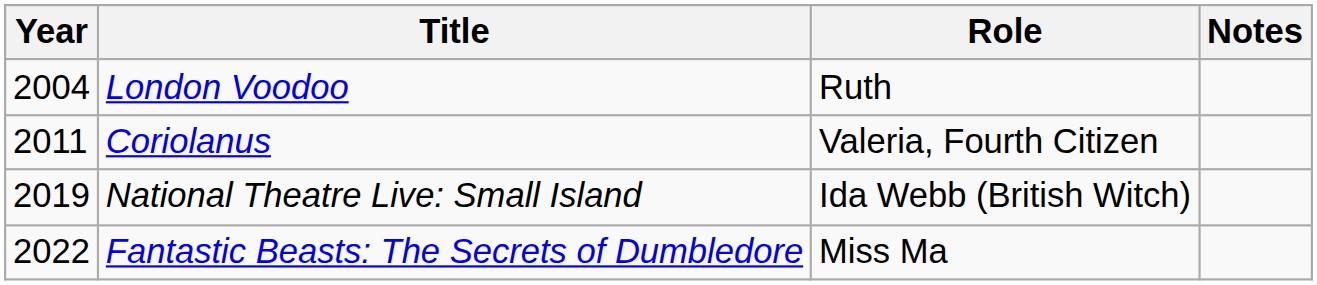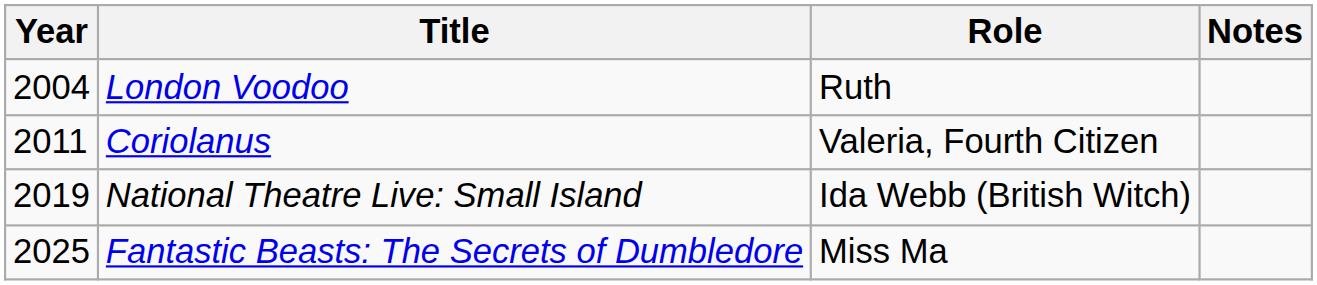Fantastic Beasts: The Secrets of Dumbledore | Year: 2022 -> 2025
